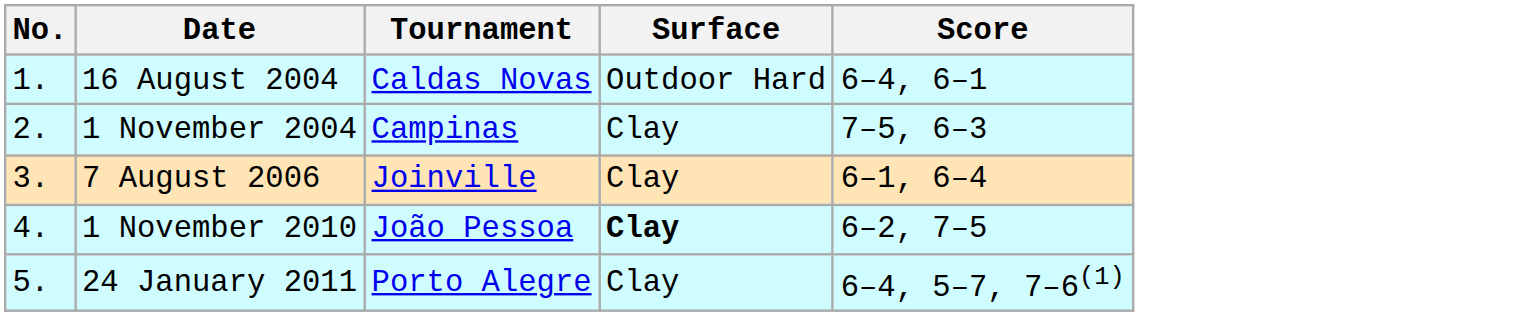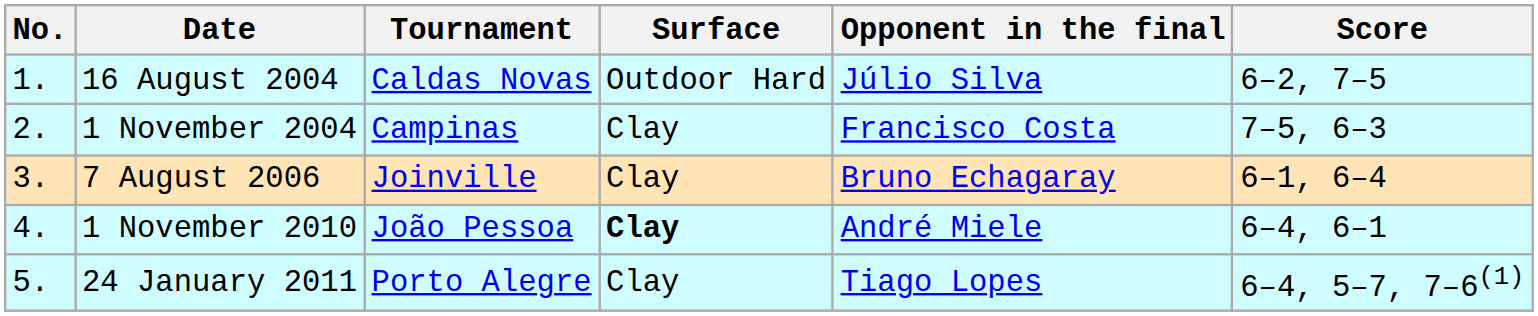+ column: Opponent in the final | Júlio Silva | Francisco Costa | Bruno Echagaray | André Miele | Tiago Lopes
16 August 2004 | Score: 6–4, 6–1 -> 6–2, 7–5
1 November 2010 | Score: 6–2, 7–5 -> 6–4, 6–1
